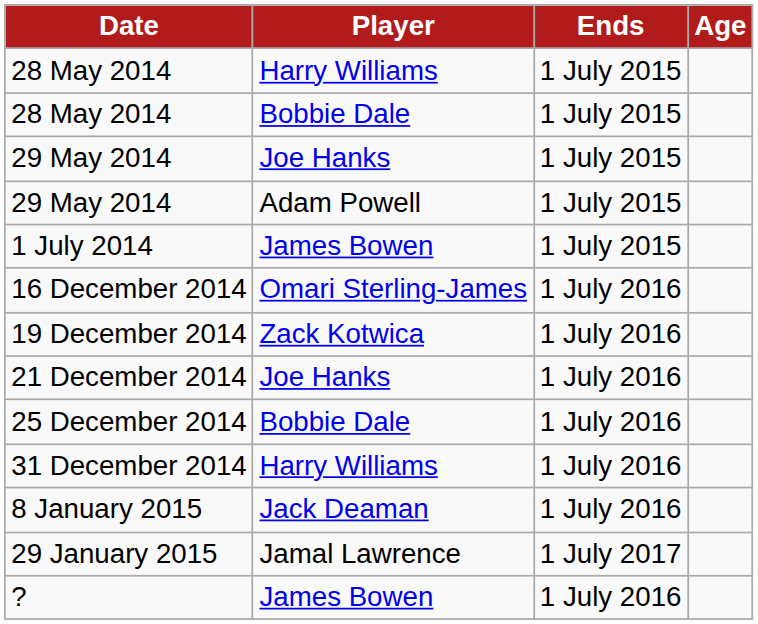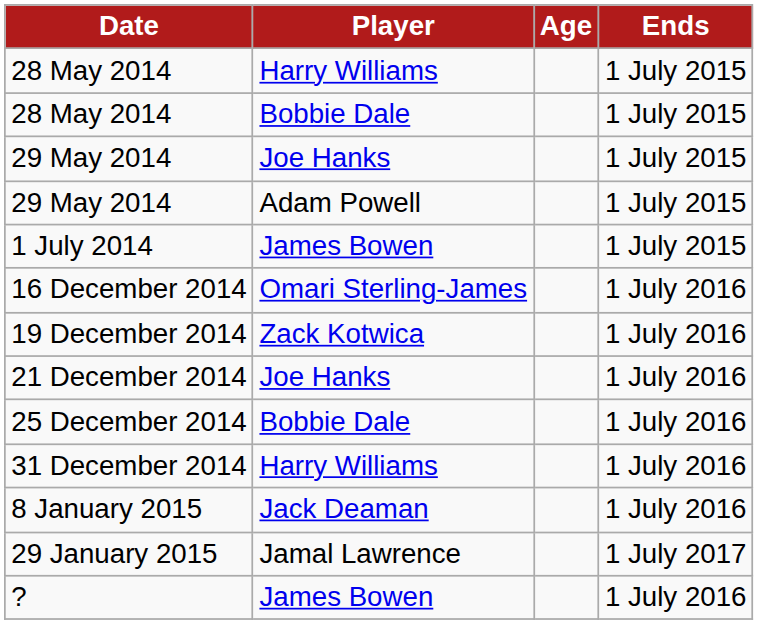columns swapped: Age <-> Ends
